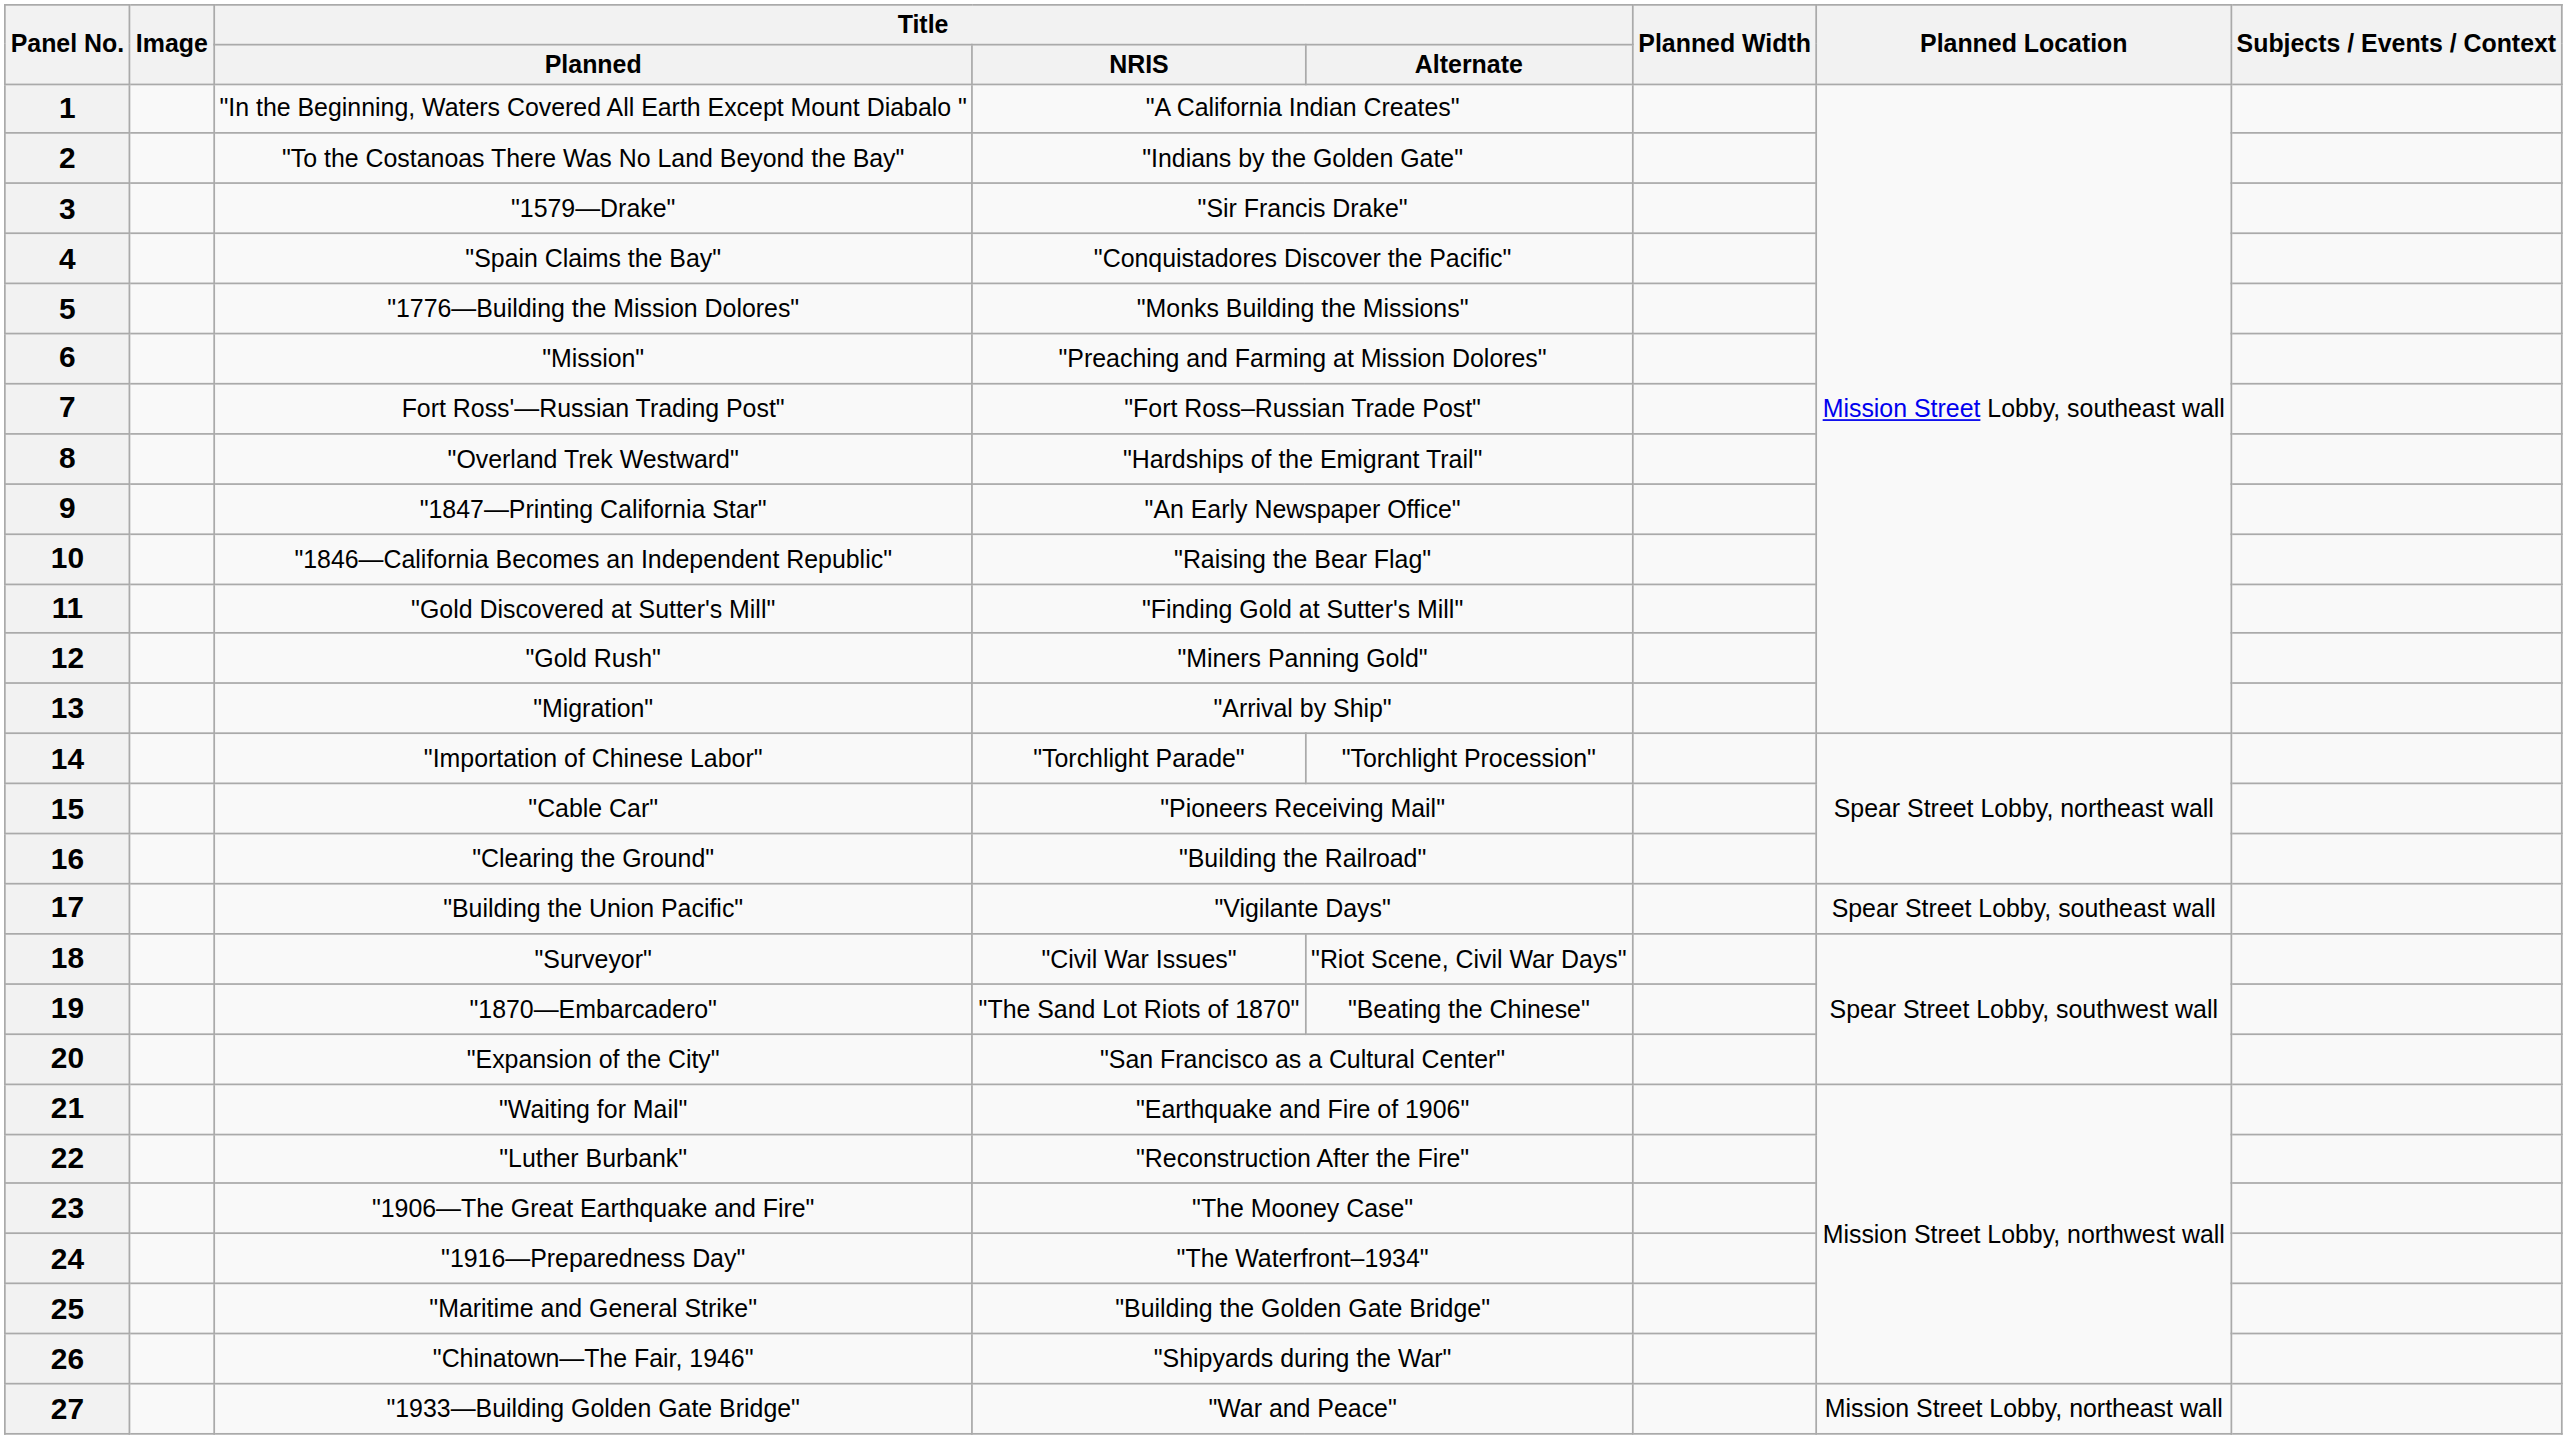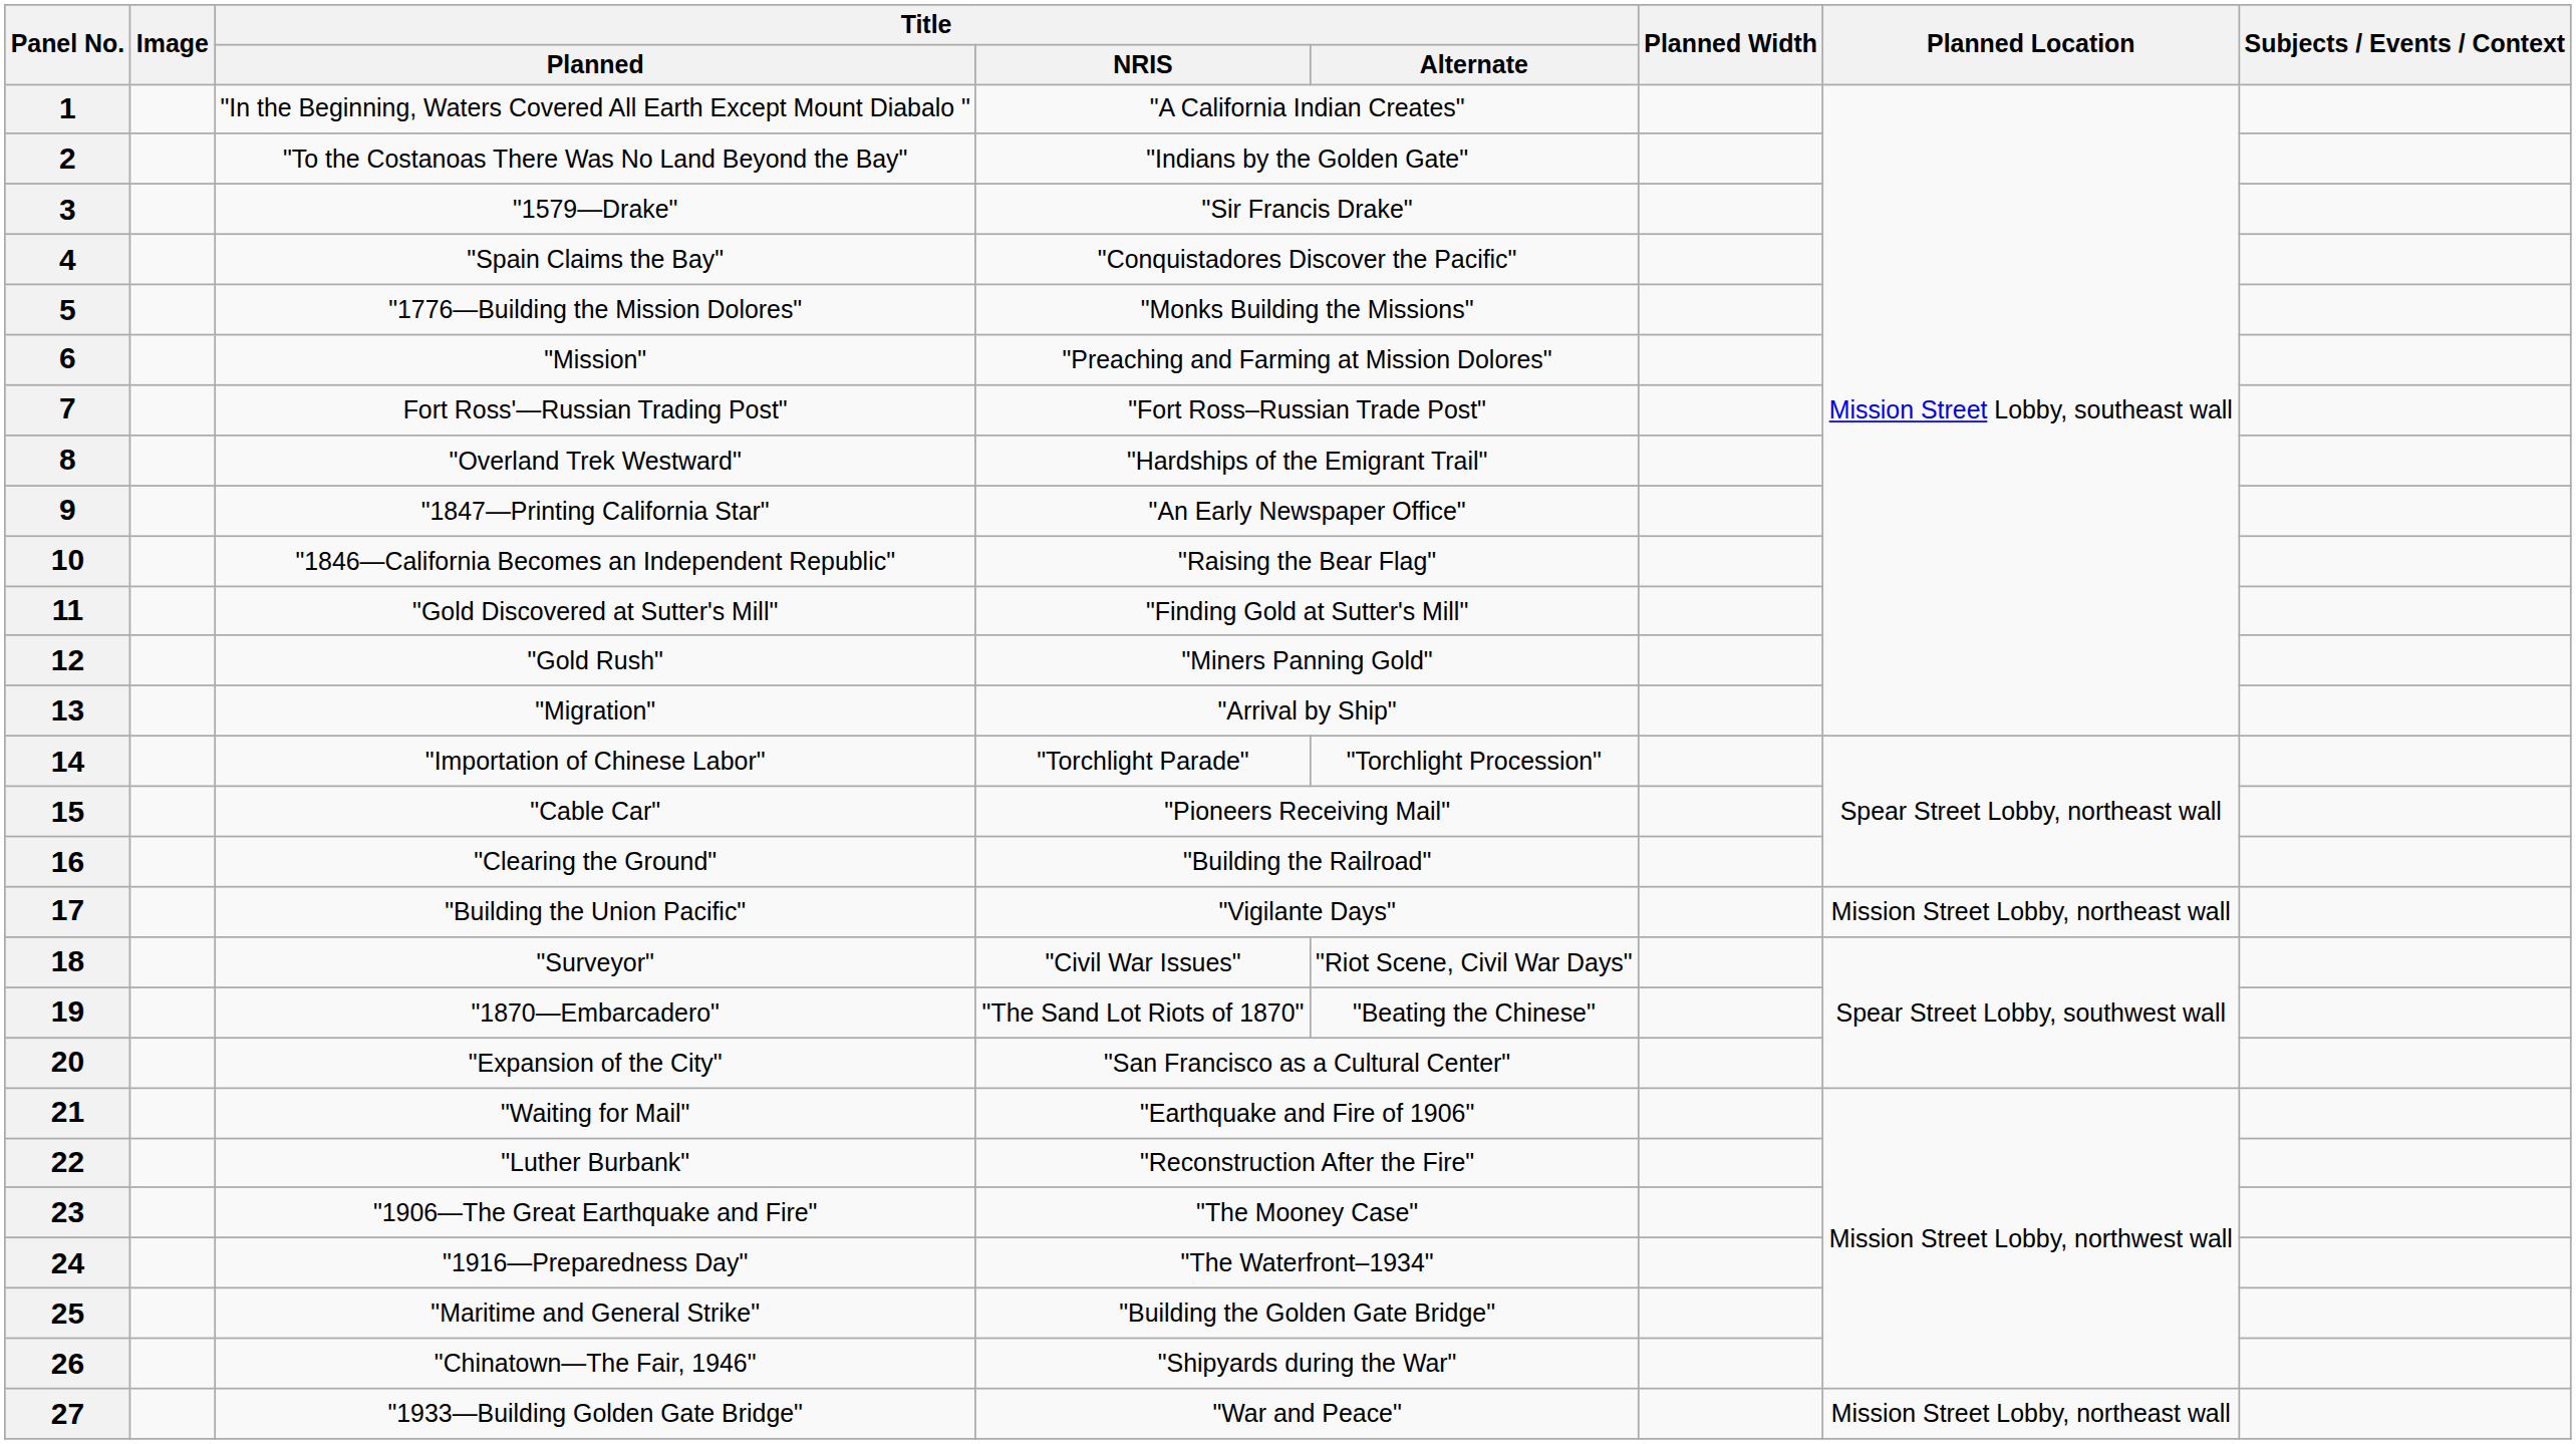17 | Planned Location: Spear Street Lobby, southeast wall -> Mission Street Lobby, northeast wall
